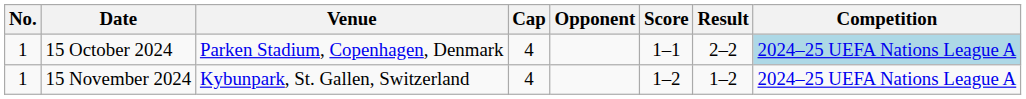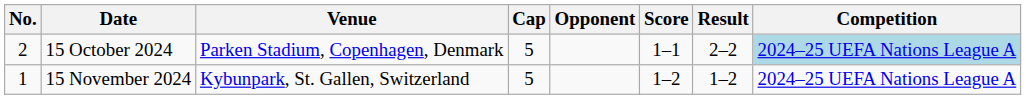15 October 2024 | No.: 1 -> 2
15 October 2024 | Cap: 4 -> 5
15 November 2024 | Cap: 4 -> 5
